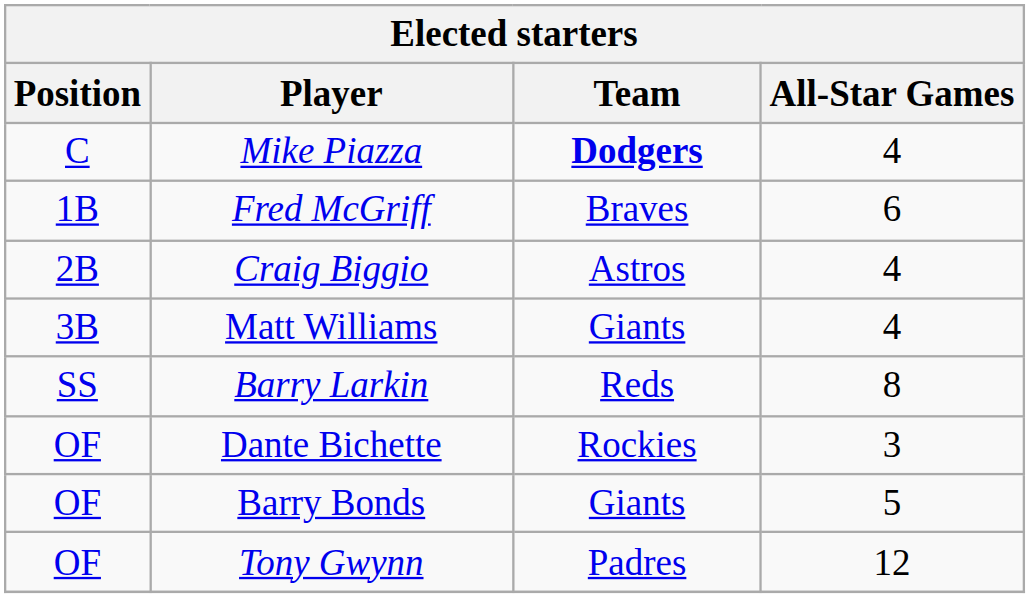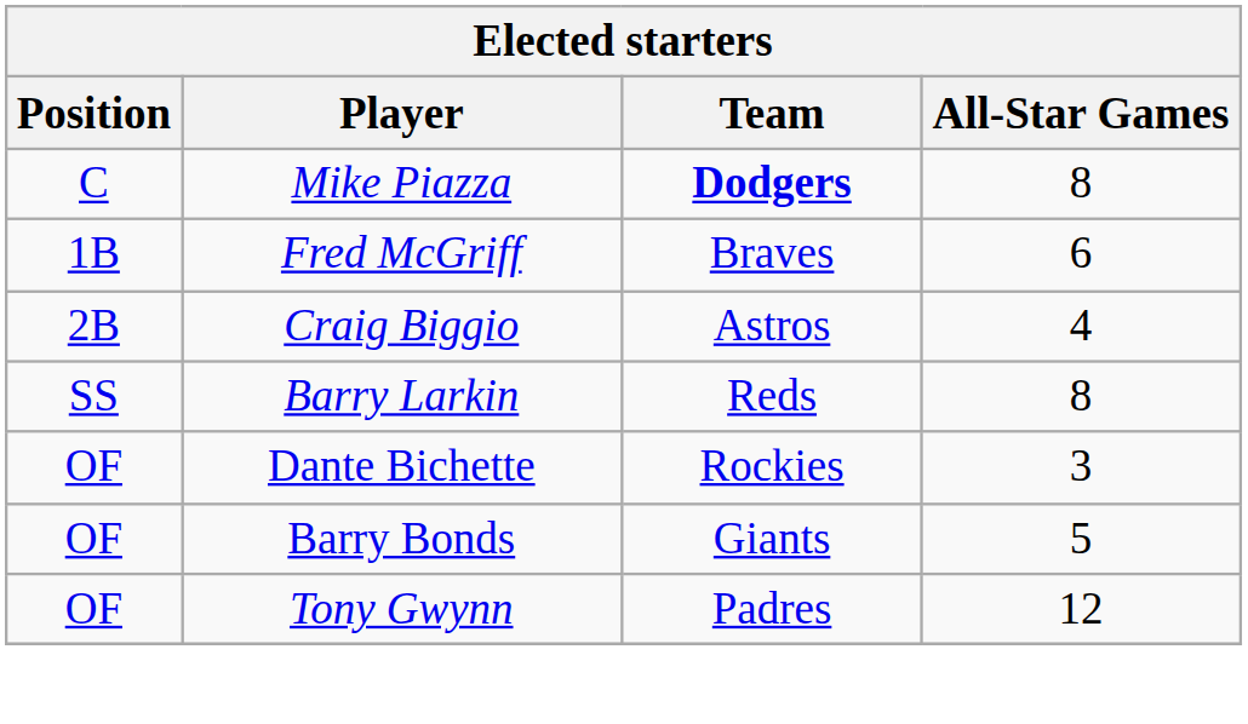Mike Piazza | All-Star Games: 4 -> 8
- row: 3B | Matt Williams | Giants | 4
